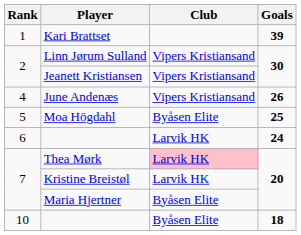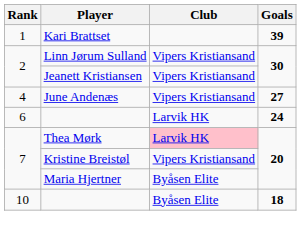June Andenæs | Goals: 26 -> 27
- row: 5 | Moa Högdahl | Byåsen Elite | 25
Kristine Breistøl | Club: Larvik HK -> Vipers Kristiansand
